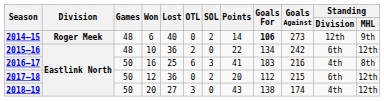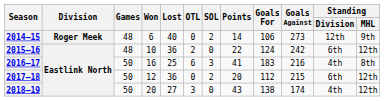2014–15 | Goals For: bold -> normal
2015–16 | Goals For: 134 -> 124
